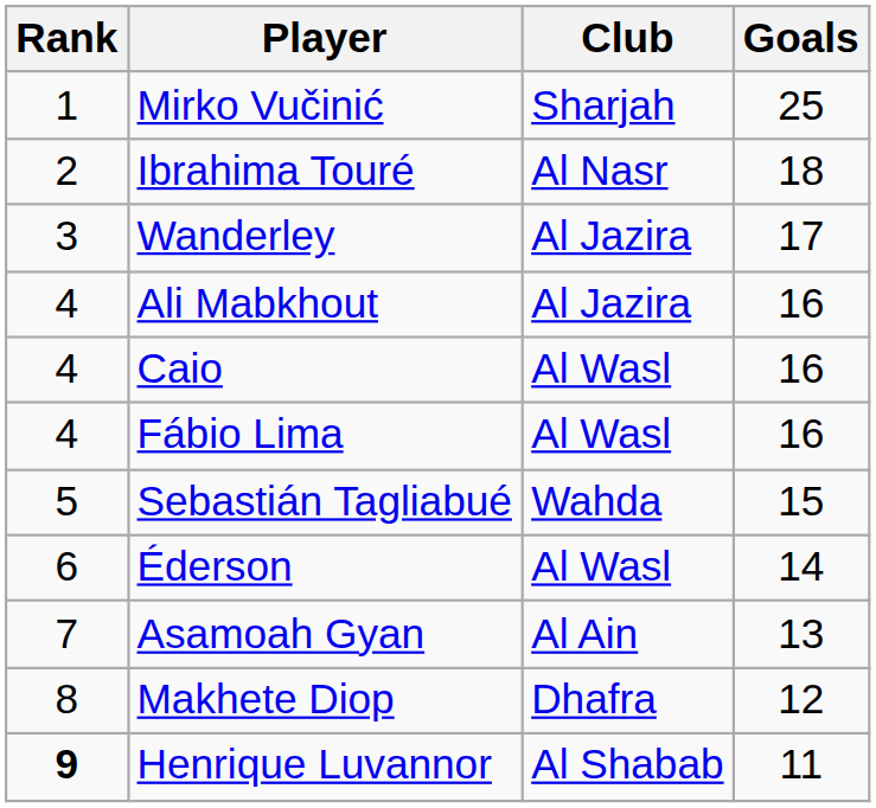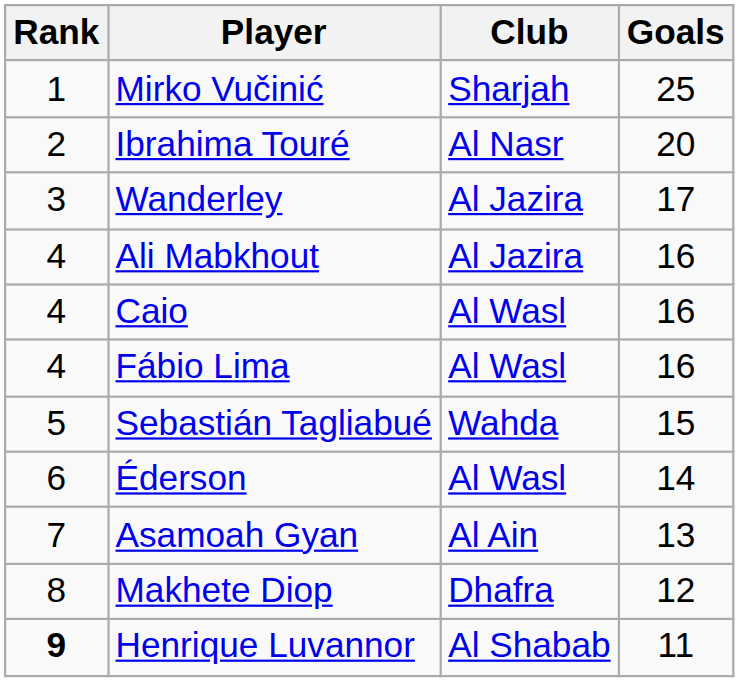Ibrahima Touré | Goals: 18 -> 20
